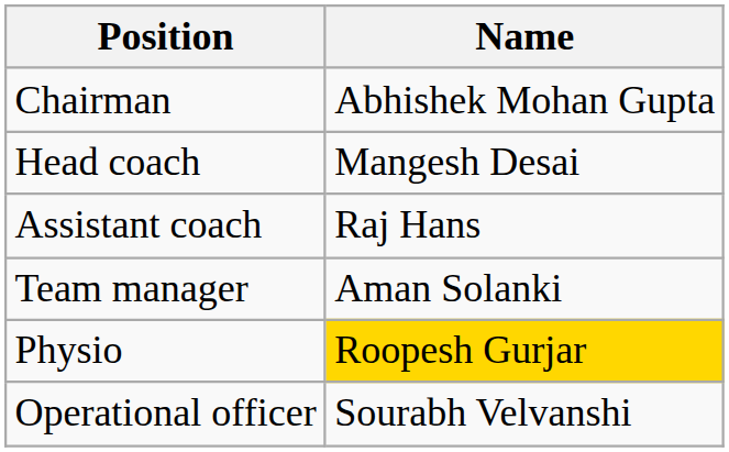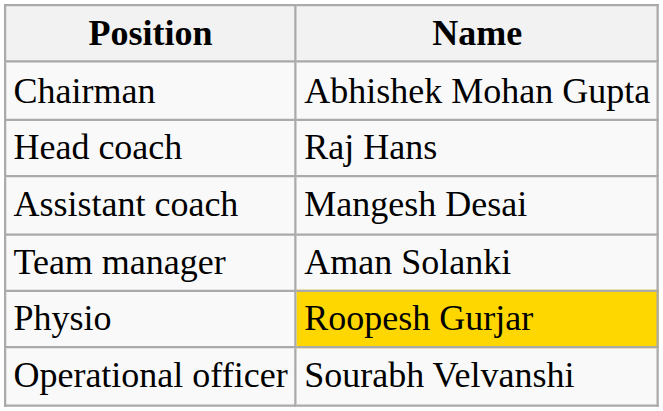Head coach | Name: Mangesh Desai -> Raj Hans
Assistant coach | Name: Raj Hans -> Mangesh Desai
